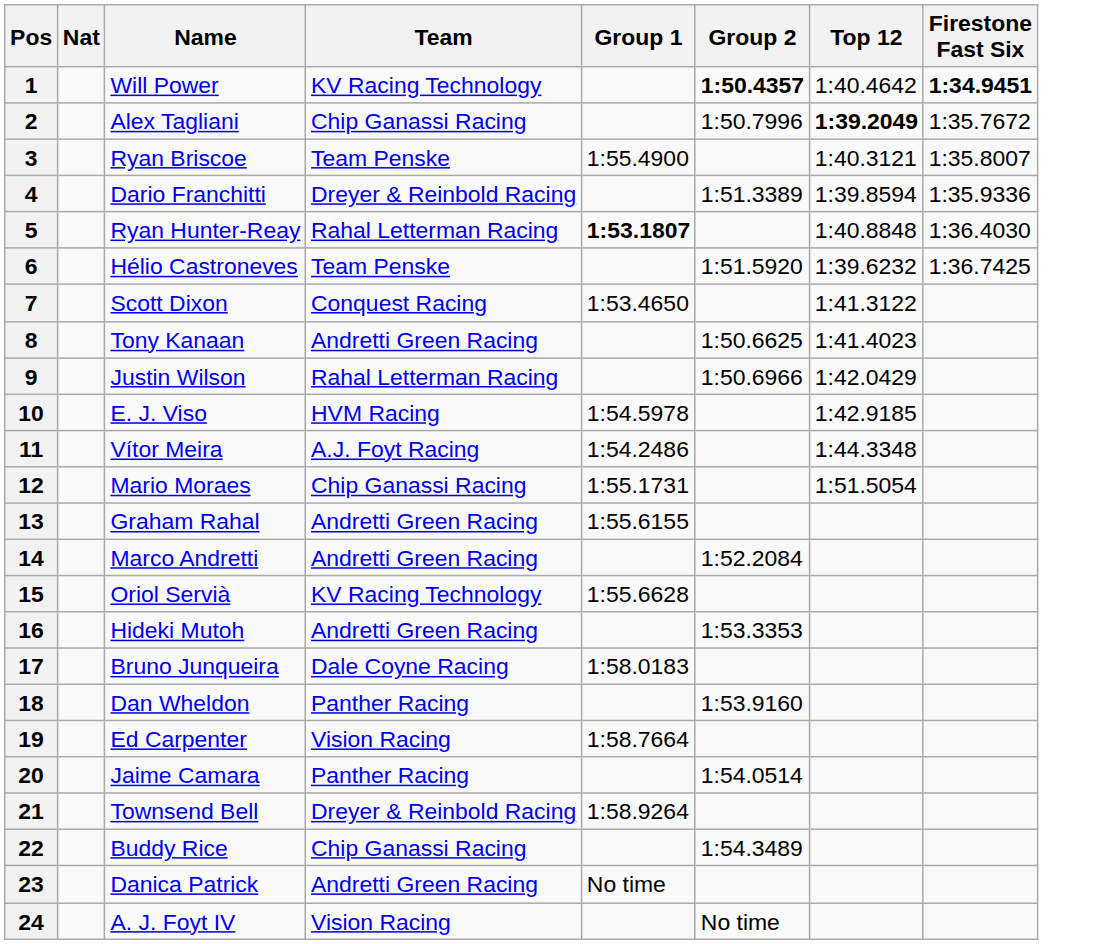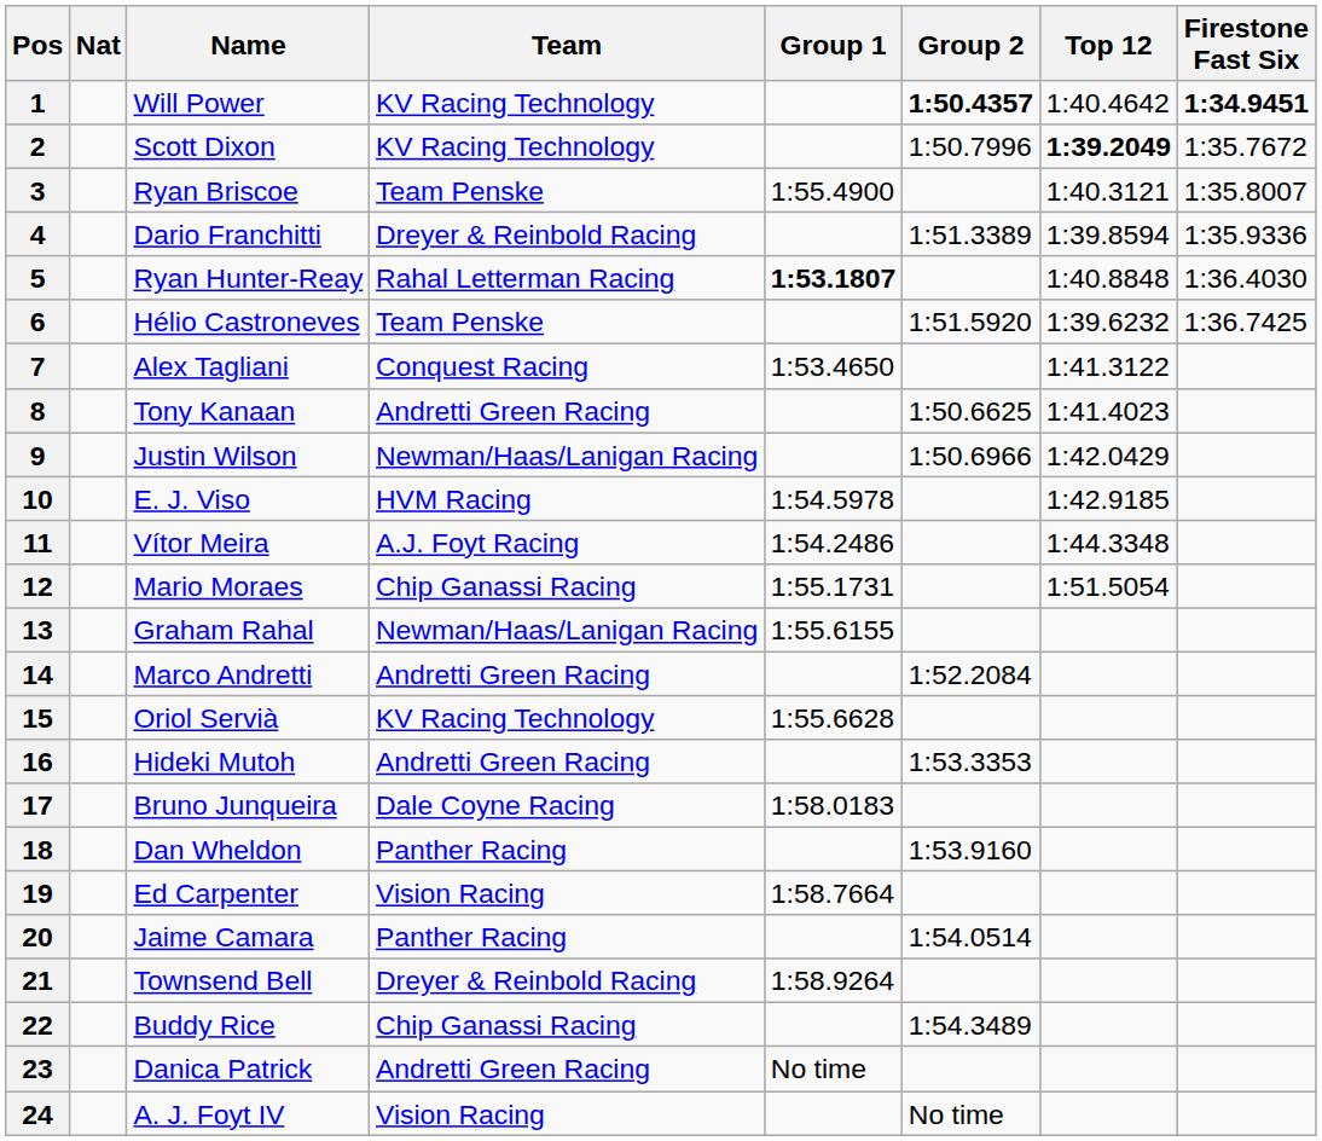2 | Name: Alex Tagliani -> Scott Dixon
2 | Team: Chip Ganassi Racing -> KV Racing Technology
7 | Name: Scott Dixon -> Alex Tagliani
9 | Team: Rahal Letterman Racing -> Newman/Haas/Lanigan Racing
13 | Team: Andretti Green Racing -> Newman/Haas/Lanigan Racing
